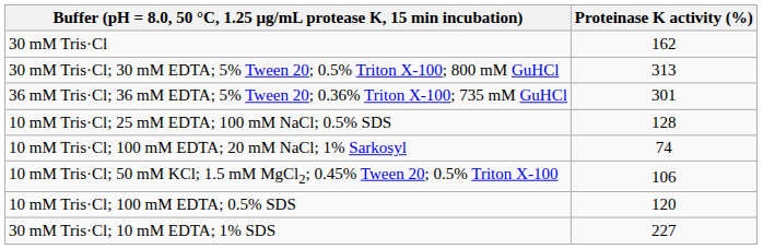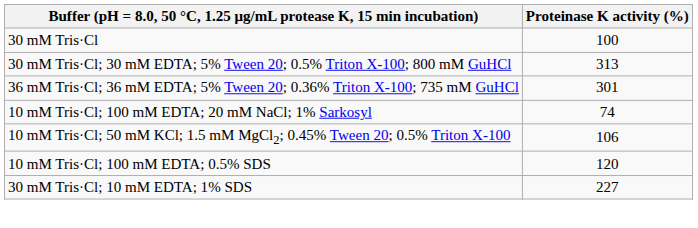30 mM Tris·Cl | Proteinase K activity (%): 162 -> 100
- row: 10 mM Tris·Cl; 25 mM EDTA; 100 mM NaCl; 0.5% SDS | 128
